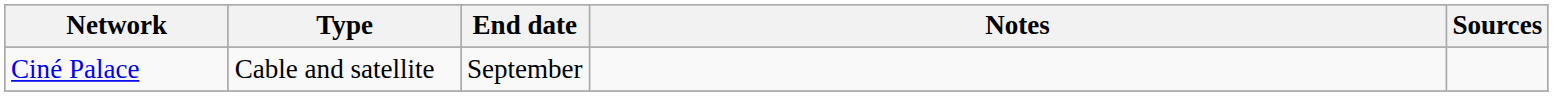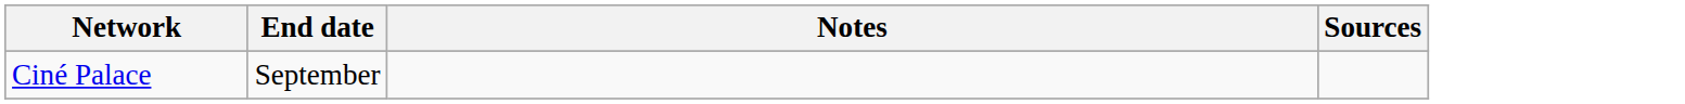- column: Type | Cable and satellite
